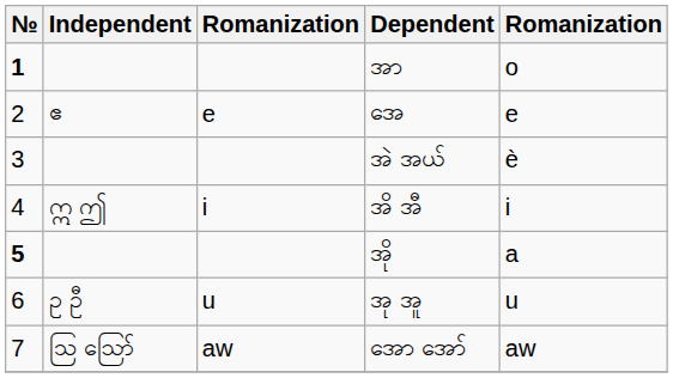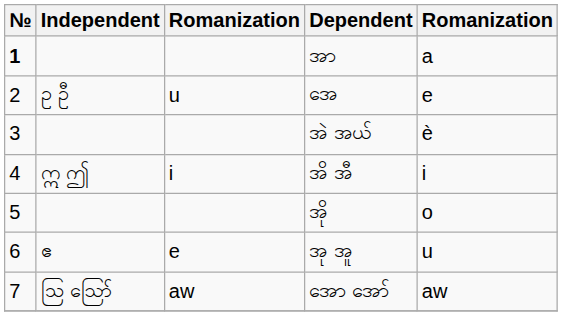အာ | column 5: o -> a
အေ | Independent: ဧ -> ဥ ဦ
အေ | column 3: e -> u
အို | №: bold -> normal
အို | column 5: a -> o
အု အူ | Independent: ဥ ဦ -> ဧ
အု အူ | column 3: u -> e
